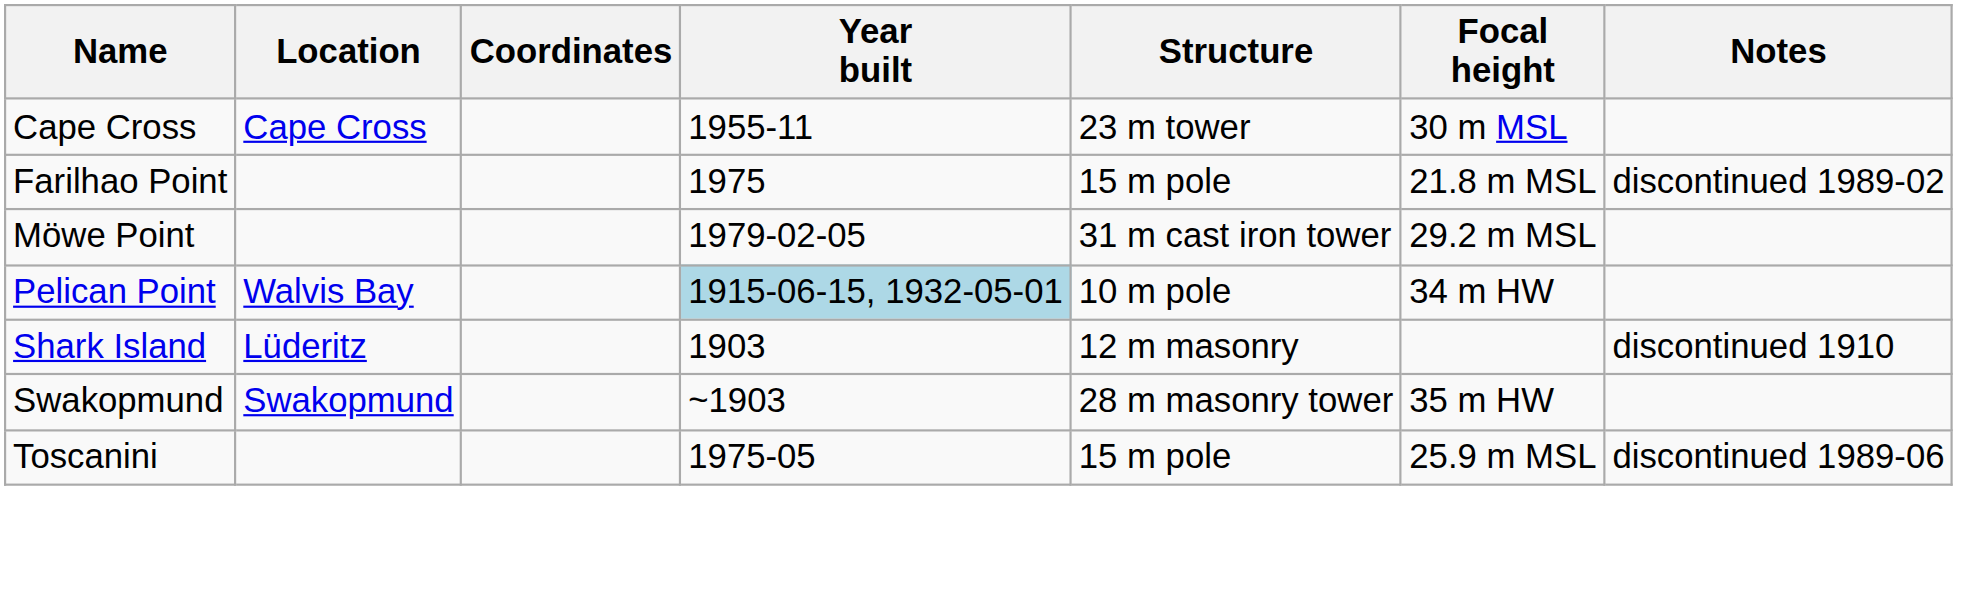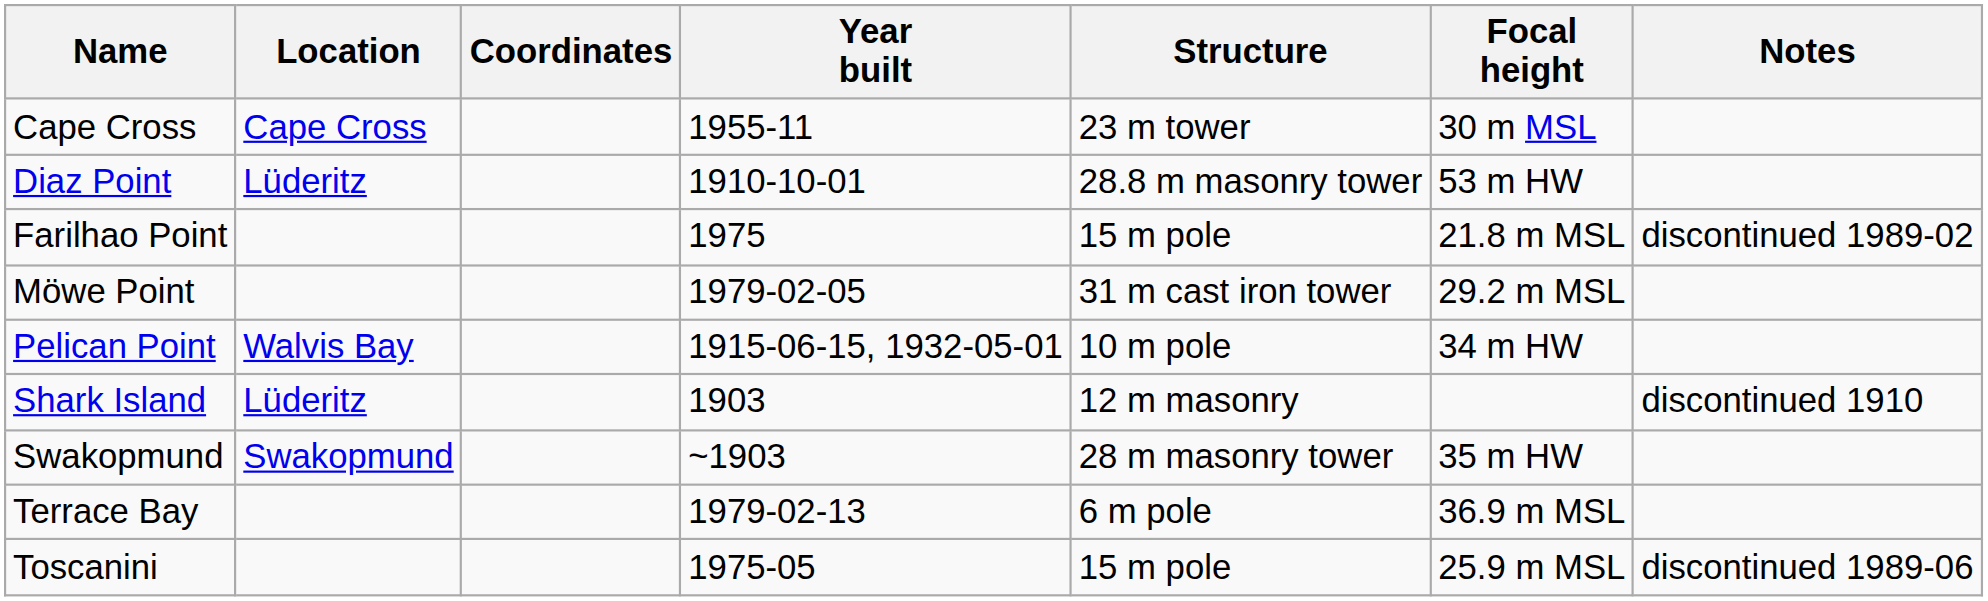+ row: Diaz Point | Lüderitz | 1910-10-01 | 28.8 m masonry tower | 53 m HW
Pelican Point | Year built: lightblue background -> no background
+ row: Terrace Bay | 1979-02-13 | 6 m pole | 36.9 m MSL
